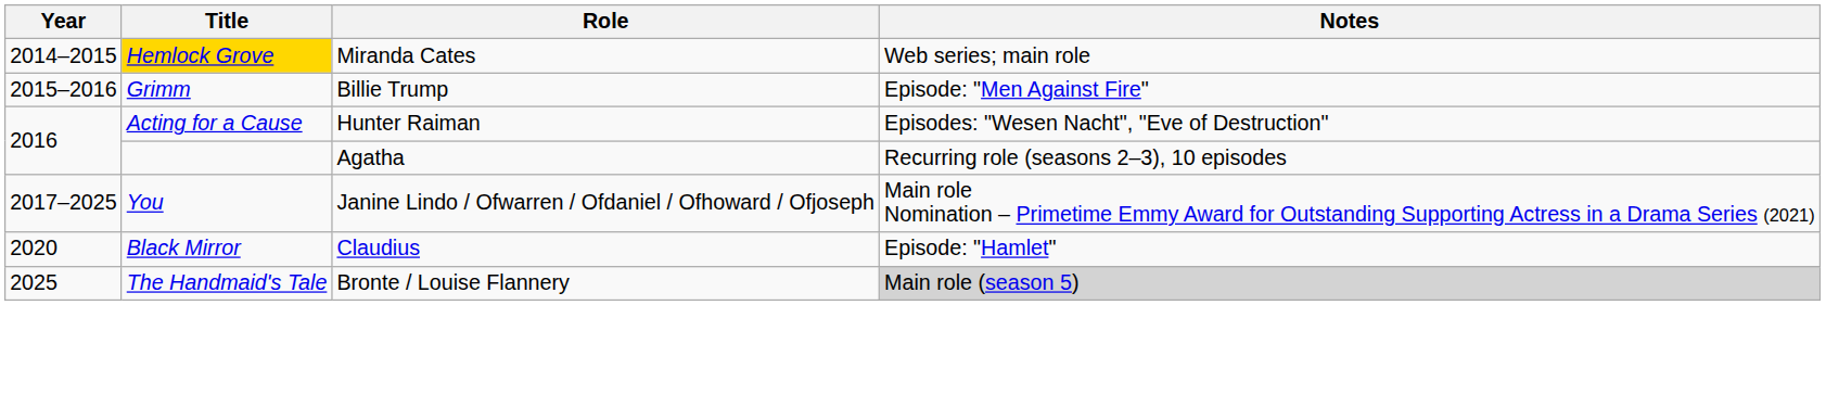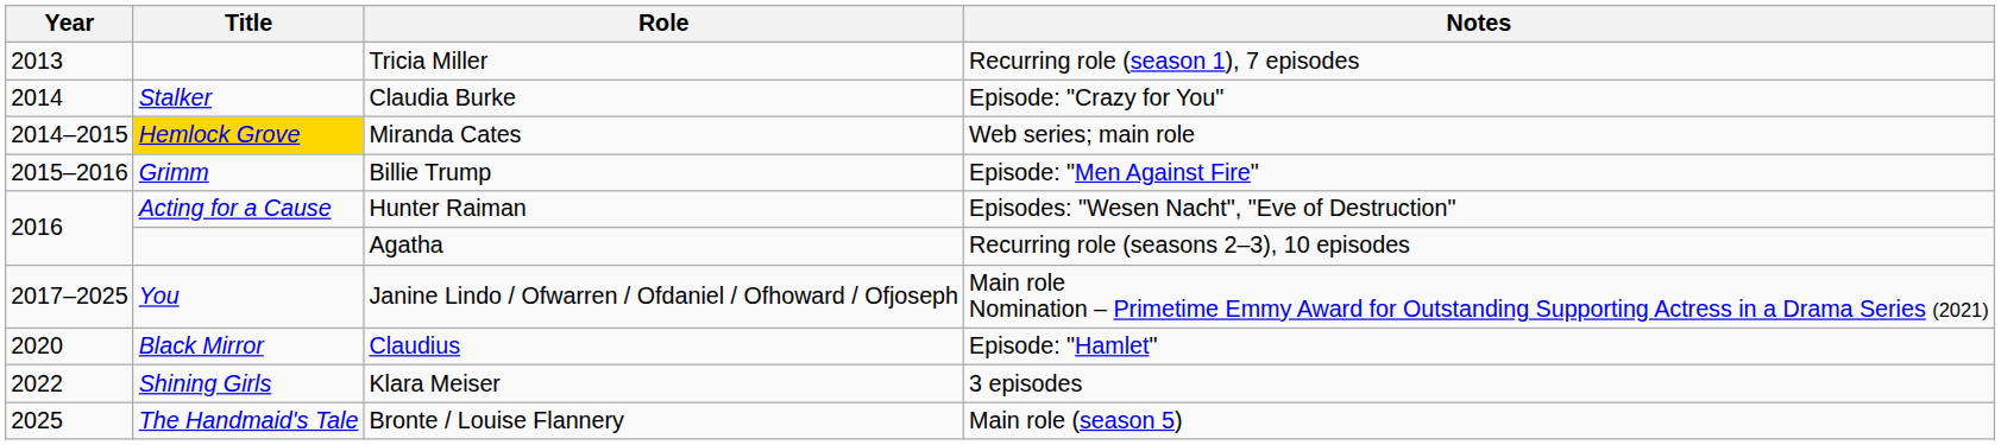+ row: 2013 | Tricia Miller | Recurring role (season 1), 7 episodes
+ row: 2014 | Stalker | Claudia Burke | Episode: "Crazy for You"
+ row: 2022 | Shining Girls | Klara Meiser | 3 episodes
Bronte / Louise Flannery | Notes: lightgrey background -> no background
